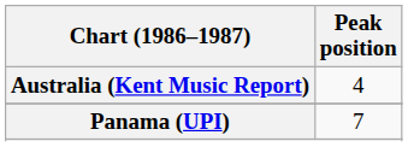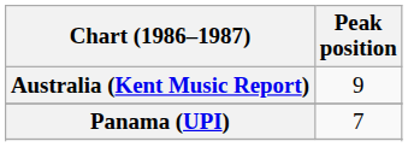Australia (Kent Music Report) | Peak position: 4 -> 9
